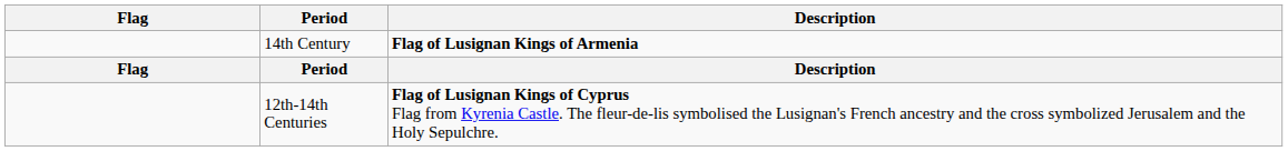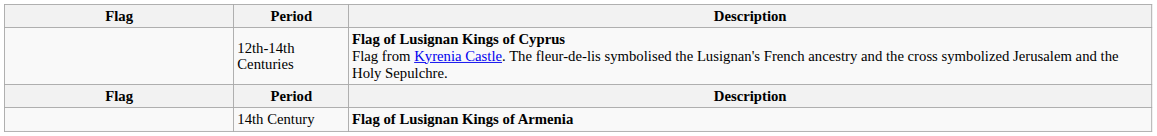rows swapped: 12th-14th Centuries <-> 14th Century
